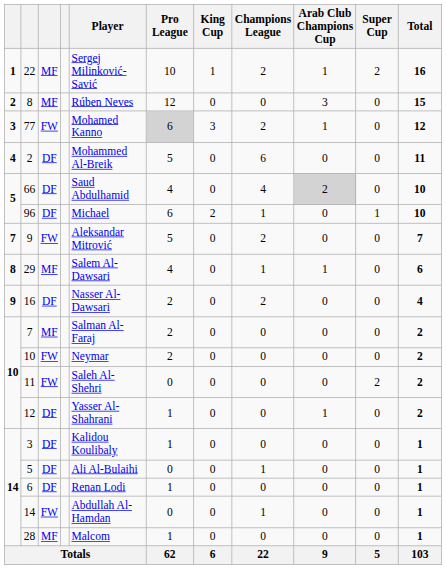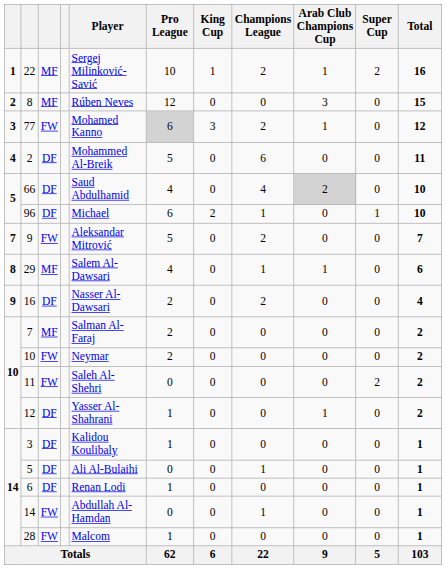28 | column 3: MF -> FW
